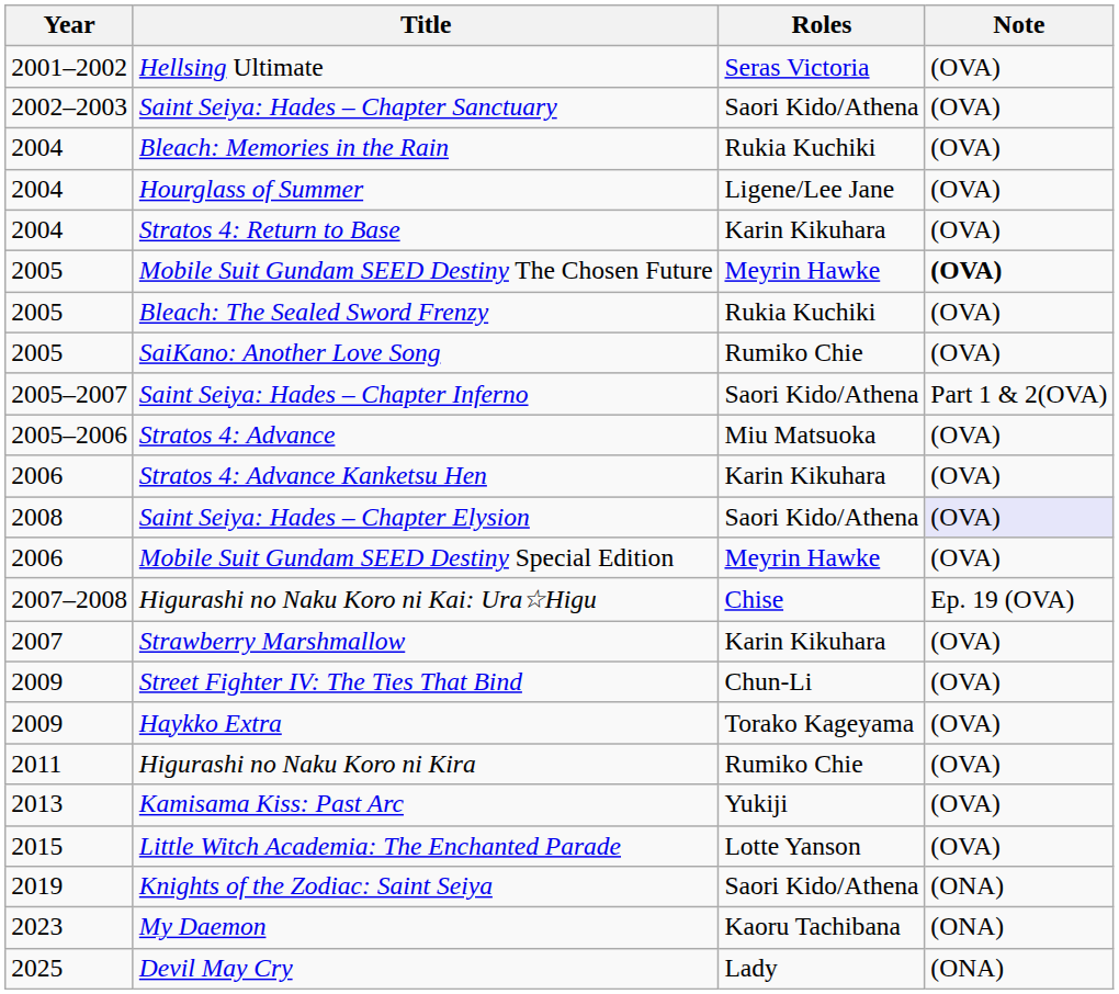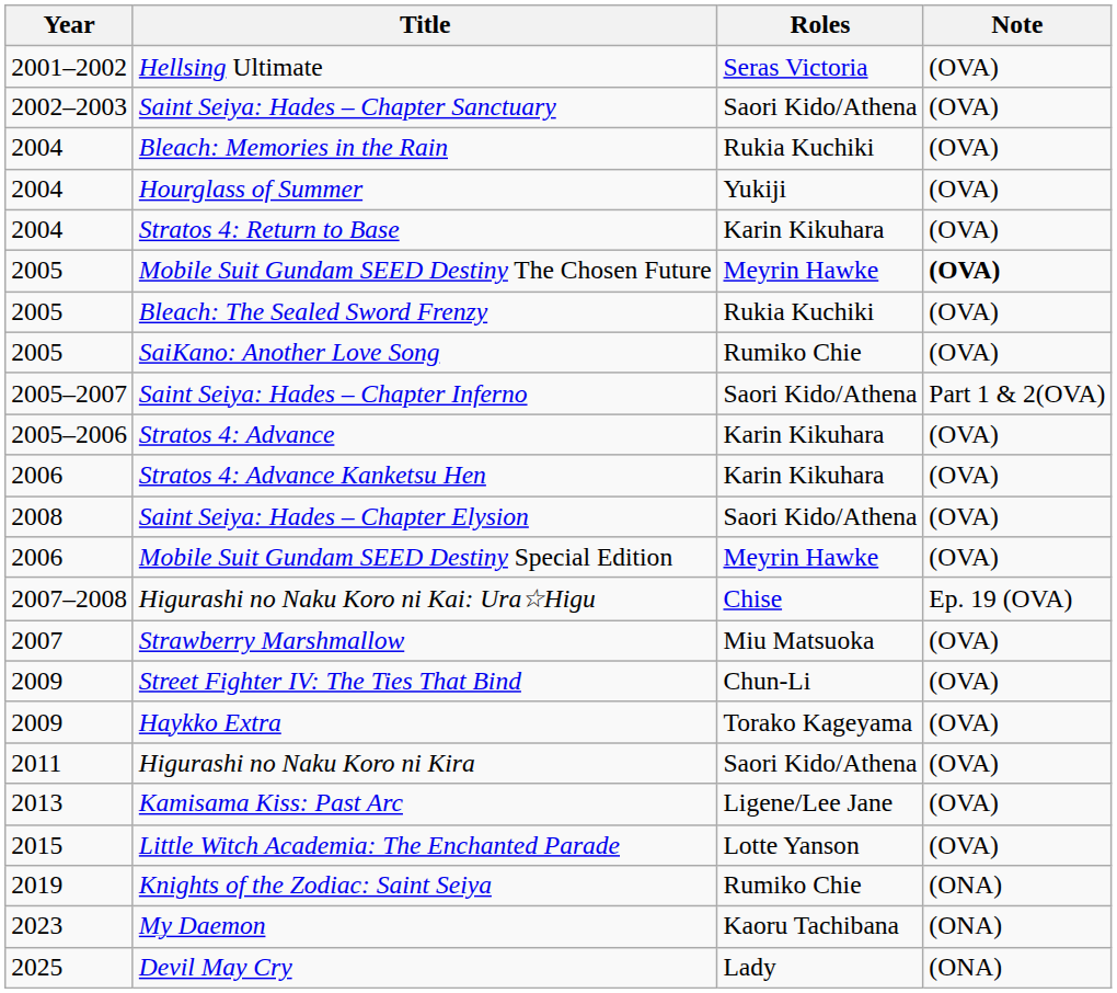Hourglass of Summer | Roles: Ligene/Lee Jane -> Yukiji
Stratos 4: Advance | Roles: Miu Matsuoka -> Karin Kikuhara
Saint Seiya: Hades – Chapter Elysion | Note: lavender background -> no background
Strawberry Marshmallow | Roles: Karin Kikuhara -> Miu Matsuoka
Higurashi no Naku Koro ni Kira | Roles: Rumiko Chie -> Saori Kido/Athena
Kamisama Kiss: Past Arc | Roles: Yukiji -> Ligene/Lee Jane
Knights of the Zodiac: Saint Seiya | Roles: Saori Kido/Athena -> Rumiko Chie
